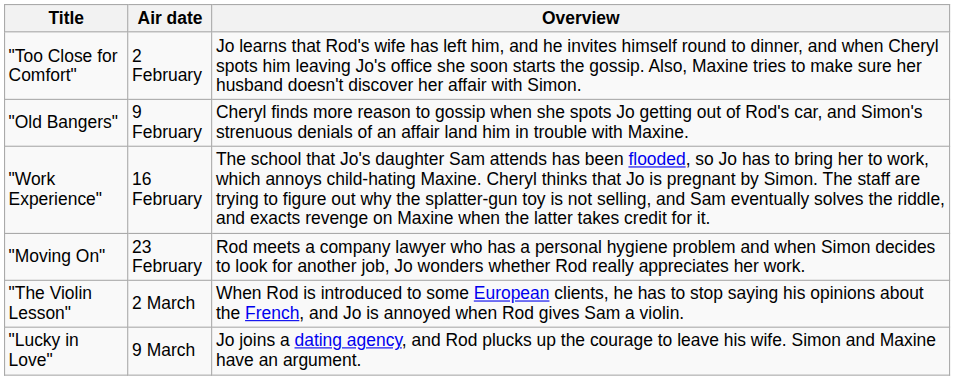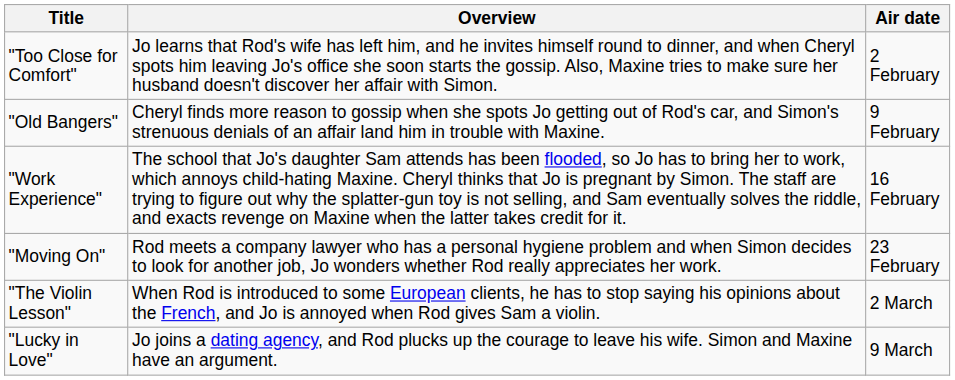columns swapped: Air date <-> Overview
